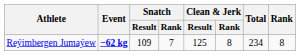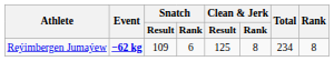Reýimbergen Jumaýew | Snatch / Rank: 7 -> 6
